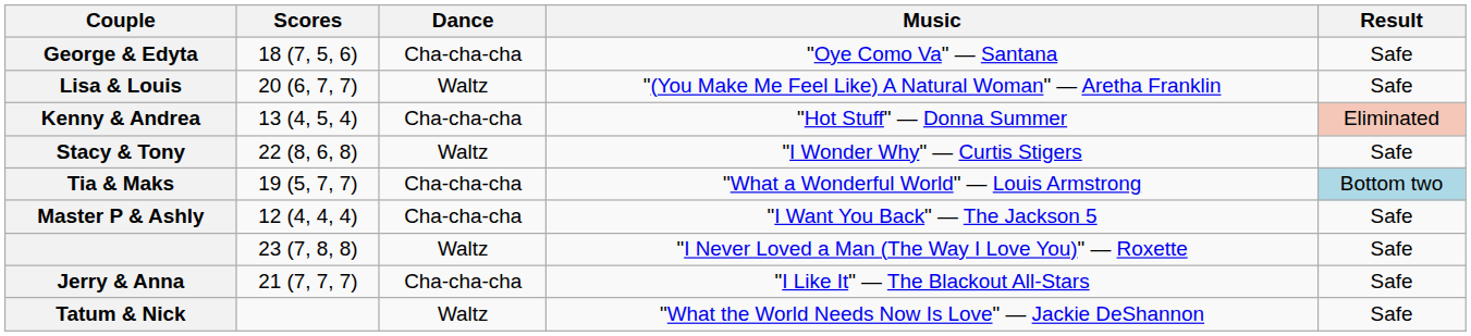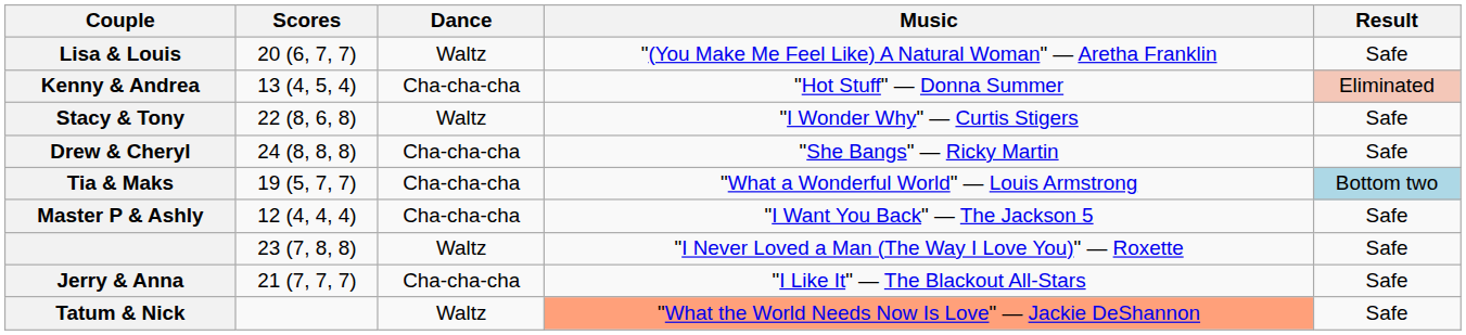- row: George & Edyta | 18 (7, 5, 6) | Cha-cha-cha | "Oye Como Va" — Santana | Safe
+ row: Drew & Cheryl | 24 (8, 8, 8) | Cha-cha-cha | "She Bangs" — Ricky Martin | Safe
Tatum & Nick | Music: no background -> lightsalmon background
